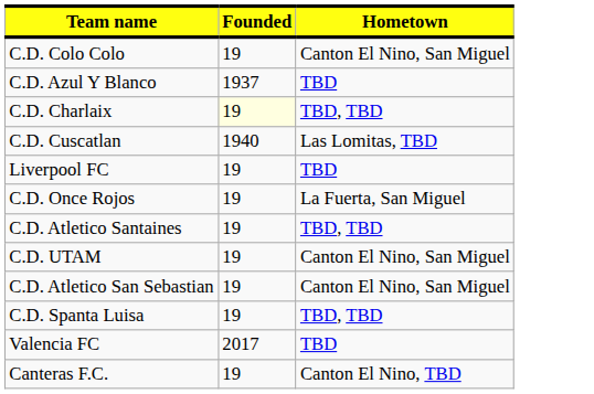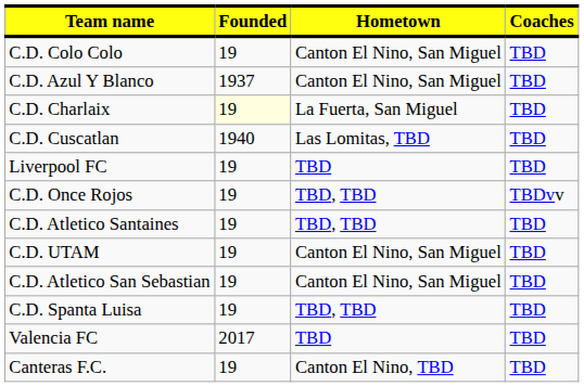+ column: Coaches | TBD | TBD | TBD | TBD | TBD | TBDvv | TBD | TBD | TBD | TBD | TBD | TBD
C.D. Azul Y Blanco | Hometown: TBD -> Canton El Nino, San Miguel
C.D. Charlaix | Hometown: TBD, TBD -> La Fuerta, San Miguel
C.D. Once Rojos | Hometown: La Fuerta, San Miguel -> TBD, TBD
